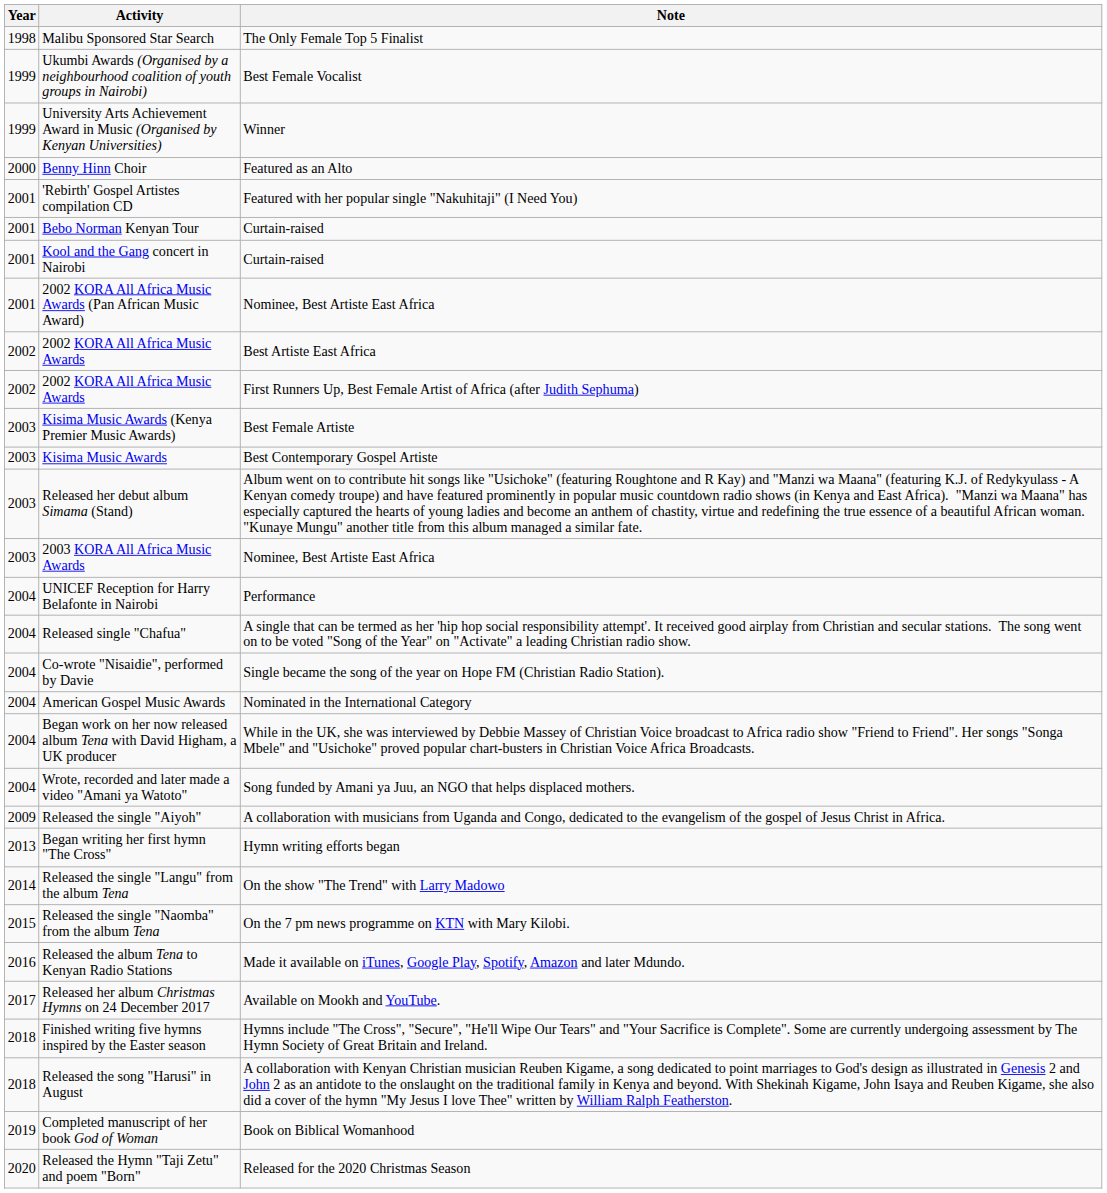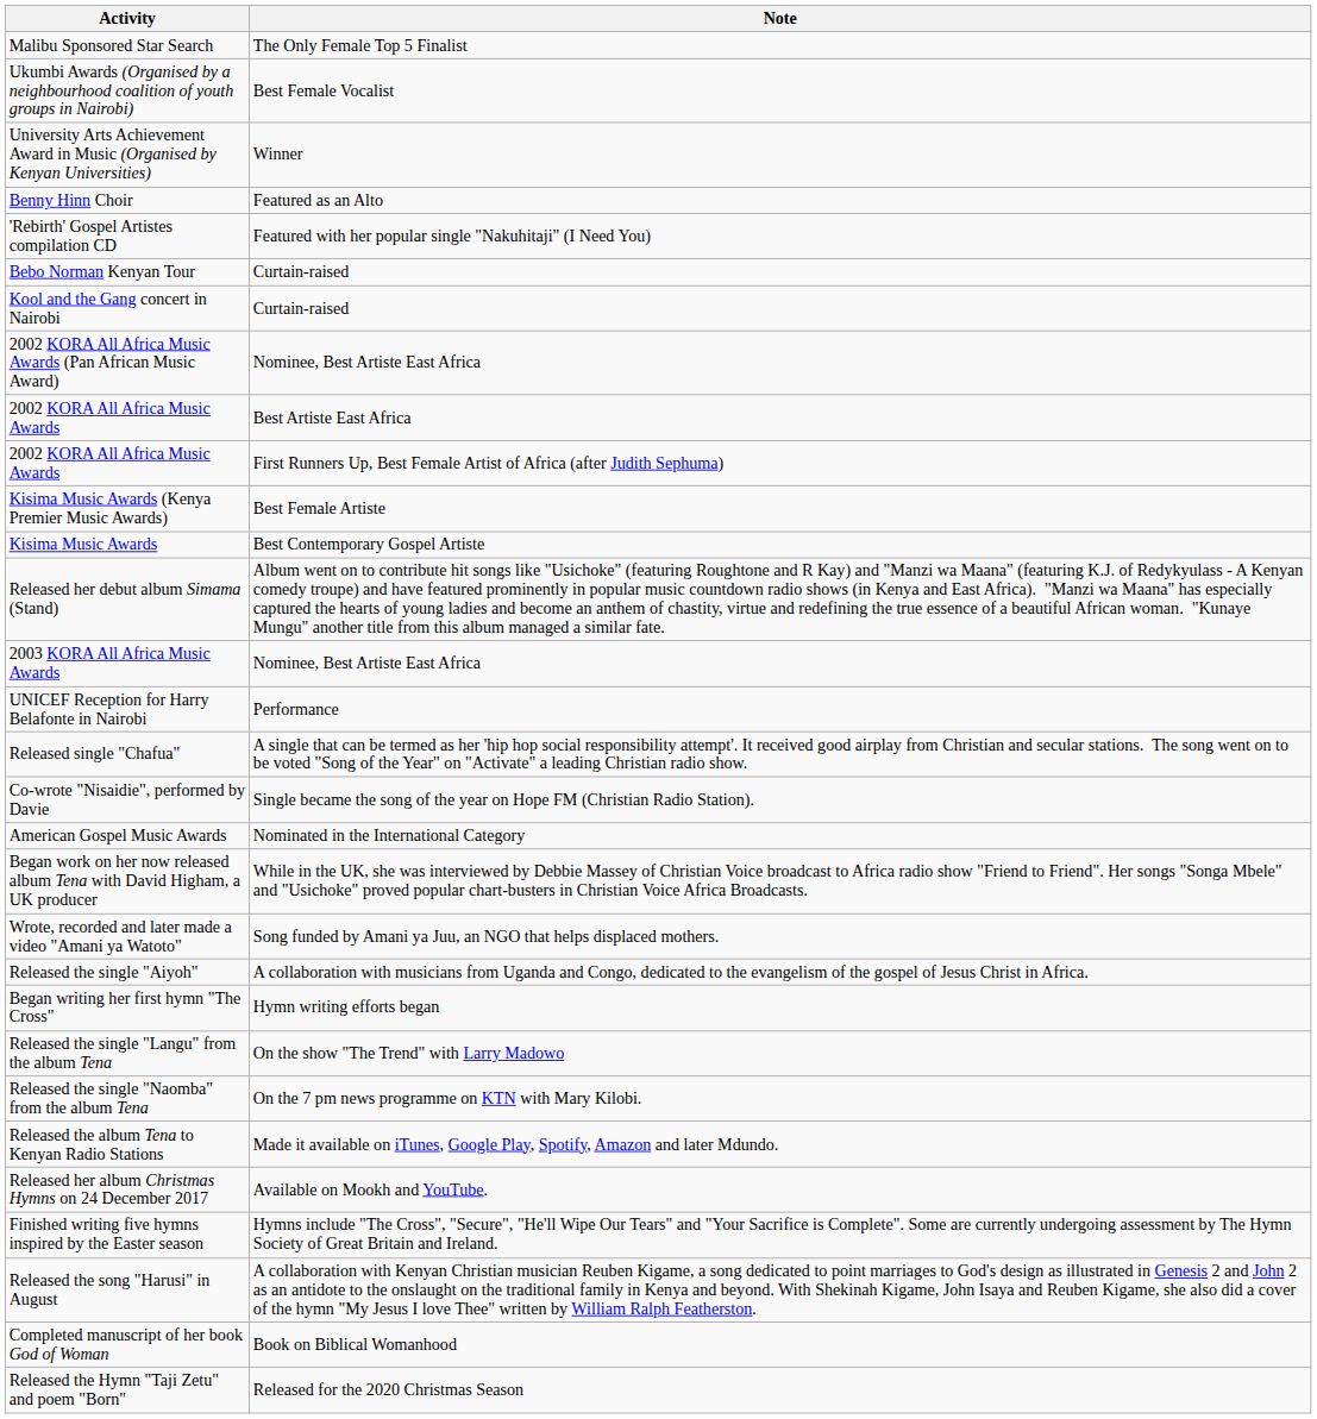- column: Year | 1998 | 1999 | 1999 | 2000 | 2001 | 2001 | 2001 | 2001 | 2002 | 2002 | 2003 | 2003 | 2003 | 2003 | 2004 | 2004 | 2004 | 2004 | 2004 | 2004 | 2009 | 2013 | 2014 | 2015 | 2016 | 2017 | 2018 | 2018 | 2019 | 2020
